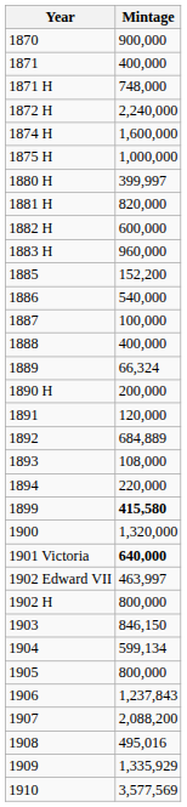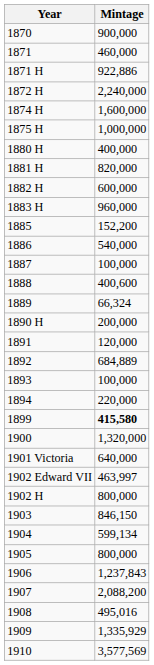1871 | Mintage: 400,000 -> 460,000
1871 H | Mintage: 748,000 -> 922,886
1880 H | Mintage: 399,997 -> 400,000
1888 | Mintage: 400,000 -> 400,600
1893 | Mintage: 108,000 -> 100,000
1901 Victoria | Mintage: bold -> normal
